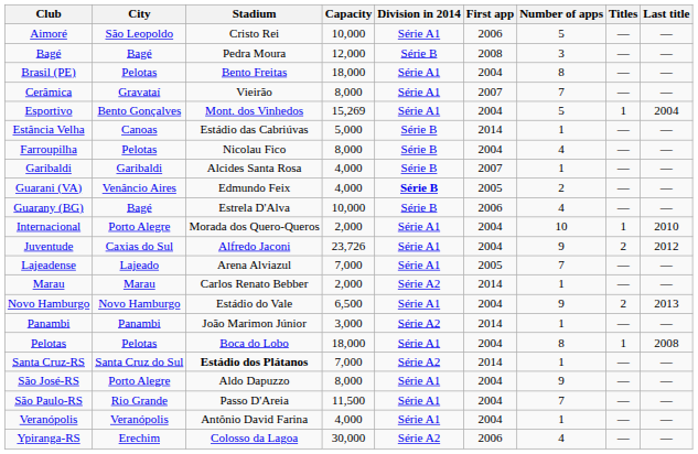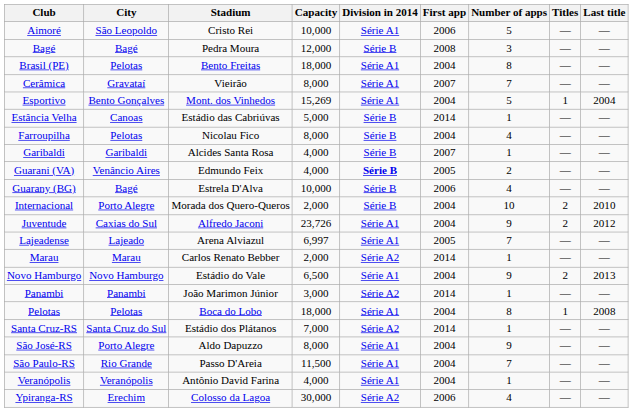Internacional | Division in 2014: Série A1 -> Série B
Internacional | Titles: 1 -> 2
Lajeadense | Capacity: 7,000 -> 6,997
Santa Cruz-RS | Stadium: bold -> normal
